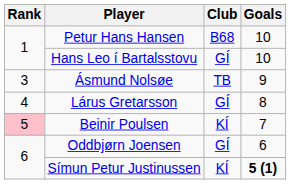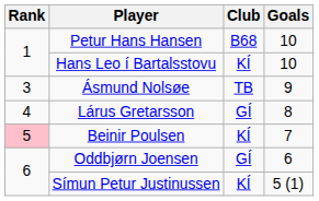Hans Leo í Bartalsstovu | Club: GÍ -> KÍ
Símun Petur Justinussen | Goals: bold -> normal
